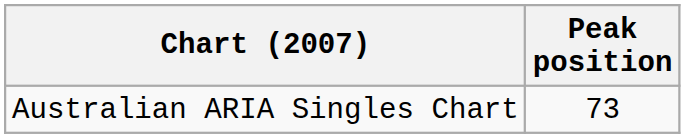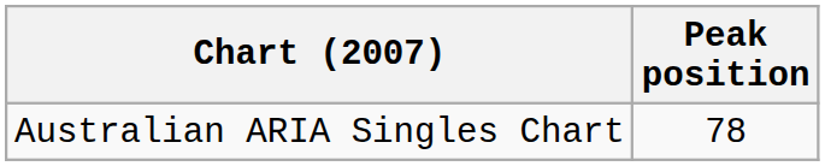Australian ARIA Singles Chart | Peak position: 73 -> 78
